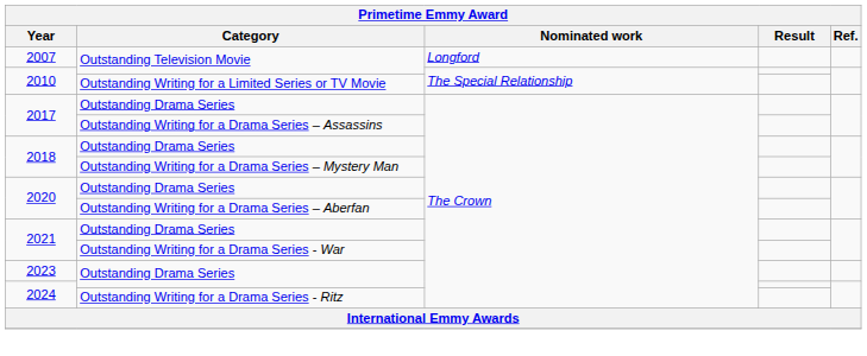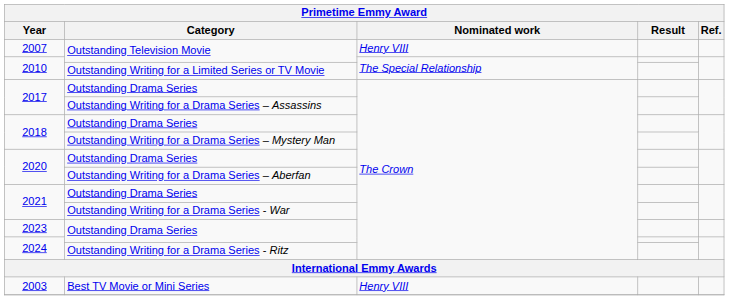2007 | Nominated work: Longford -> Henry VIII
+ row: 2003 | Best TV Movie or Mini Series | Henry VIII
